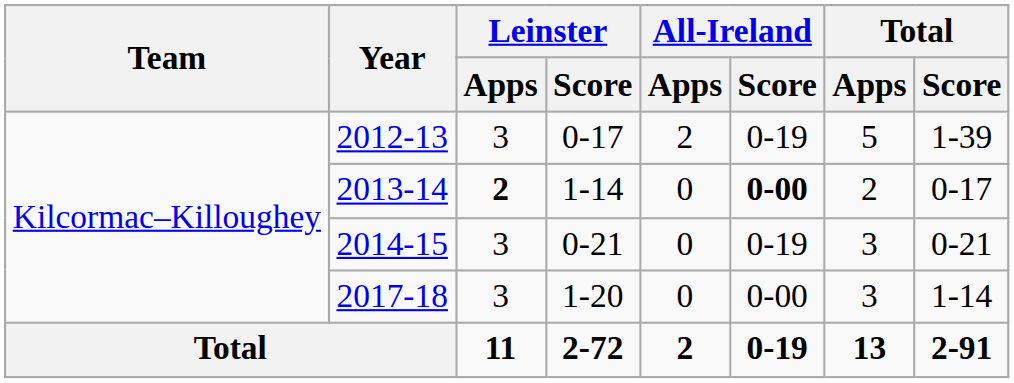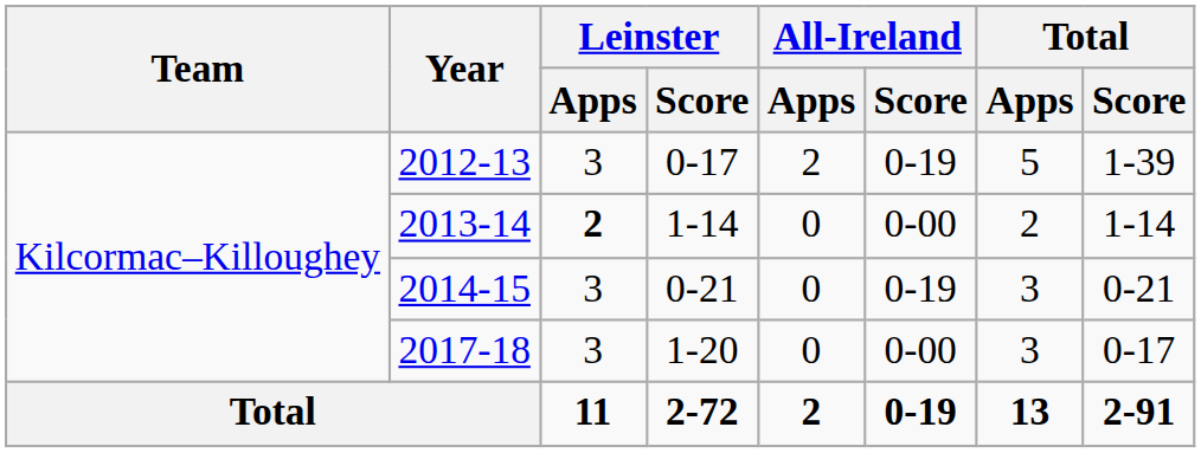2013-14 | All-Ireland / Score: bold -> normal
2013-14 | Total / Score: 0-17 -> 1-14
2017-18 | Total / Score: 1-14 -> 0-17
